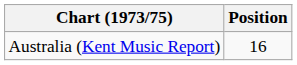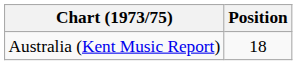Australia (Kent Music Report) | Position: 16 -> 18
